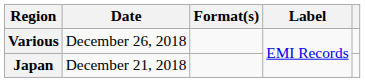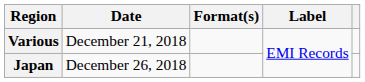Various | Date: December 26, 2018 -> December 21, 2018
Japan | Date: December 21, 2018 -> December 26, 2018
